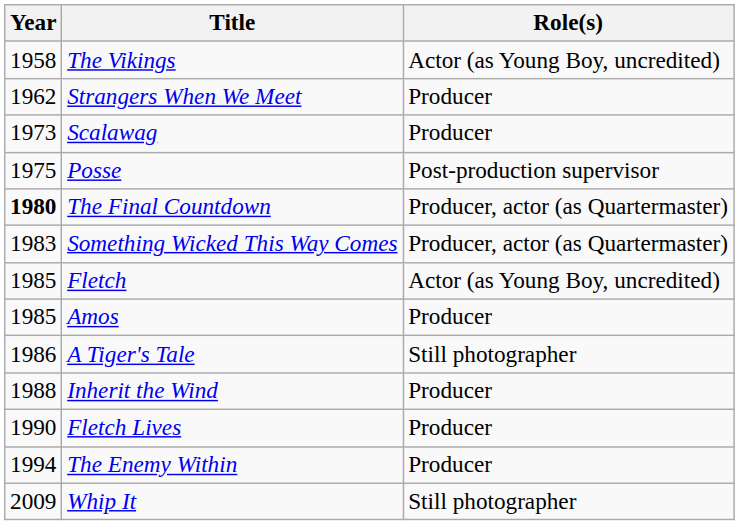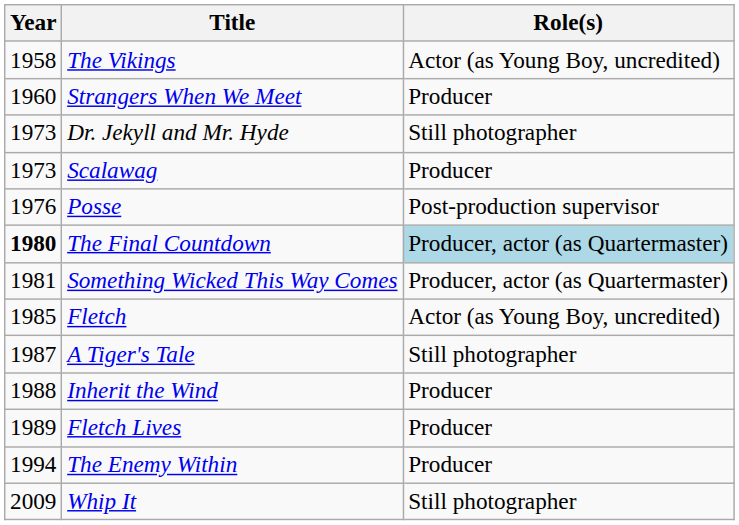Strangers When We Meet | Year: 1962 -> 1960
+ row: 1973 | Dr. Jekyll and Mr. Hyde | Still photographer
Posse | Year: 1975 -> 1976
The Final Countdown | Role(s): no background -> lightblue background
Something Wicked This Way Comes | Year: 1983 -> 1981
- row: 1985 | Amos | Producer
A Tiger's Tale | Year: 1986 -> 1987
Fletch Lives | Year: 1990 -> 1989
